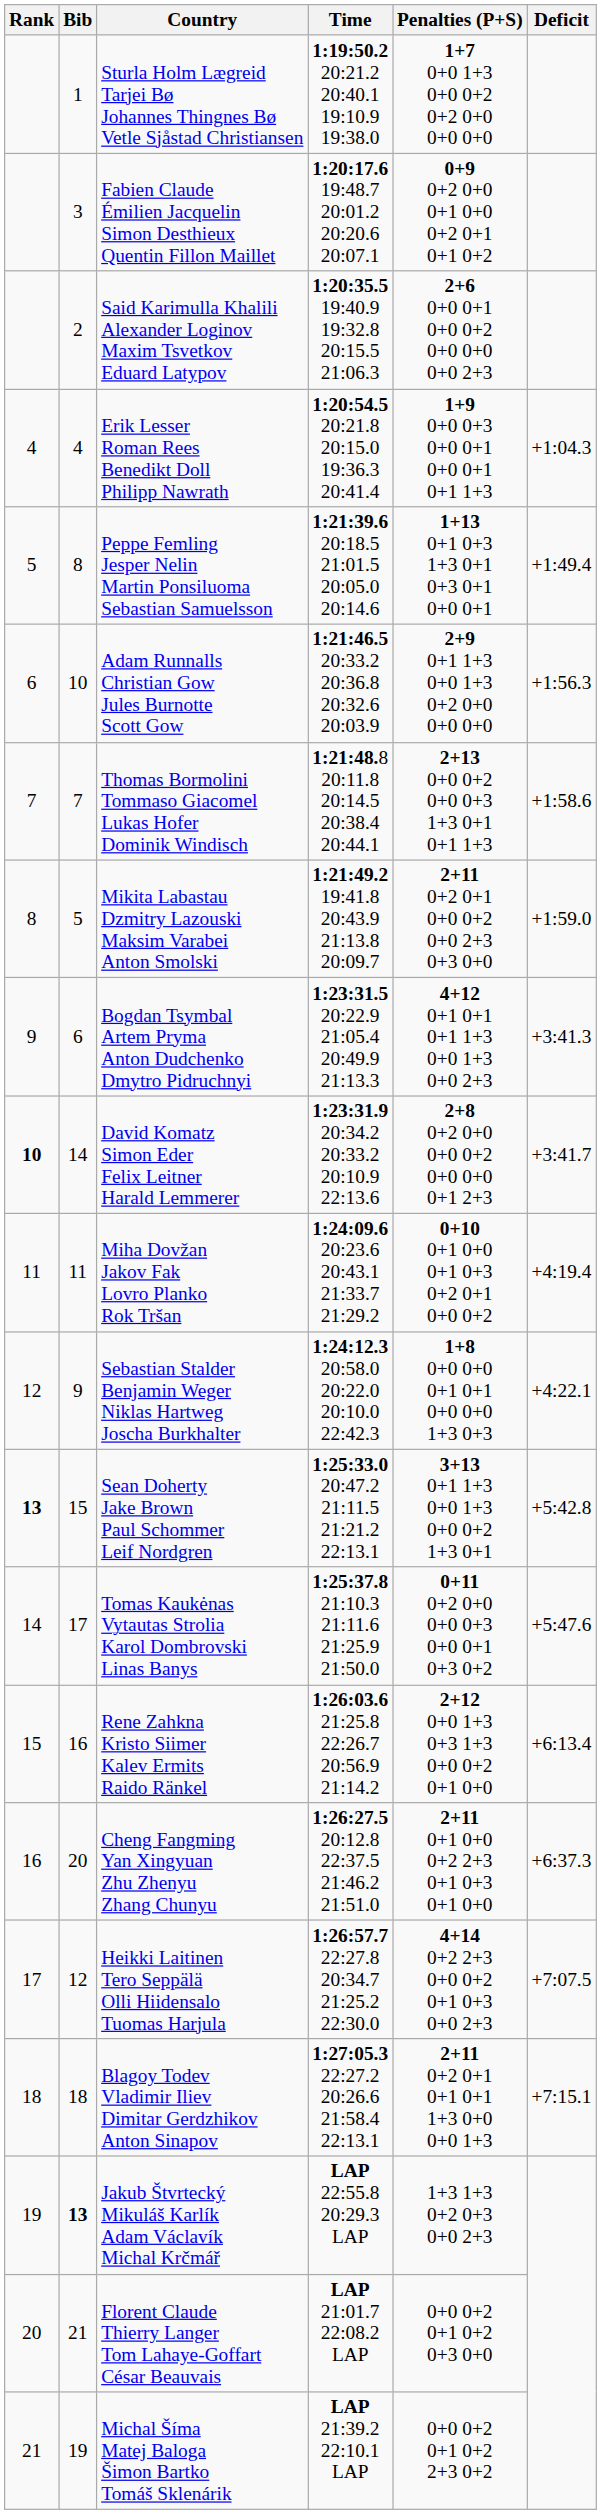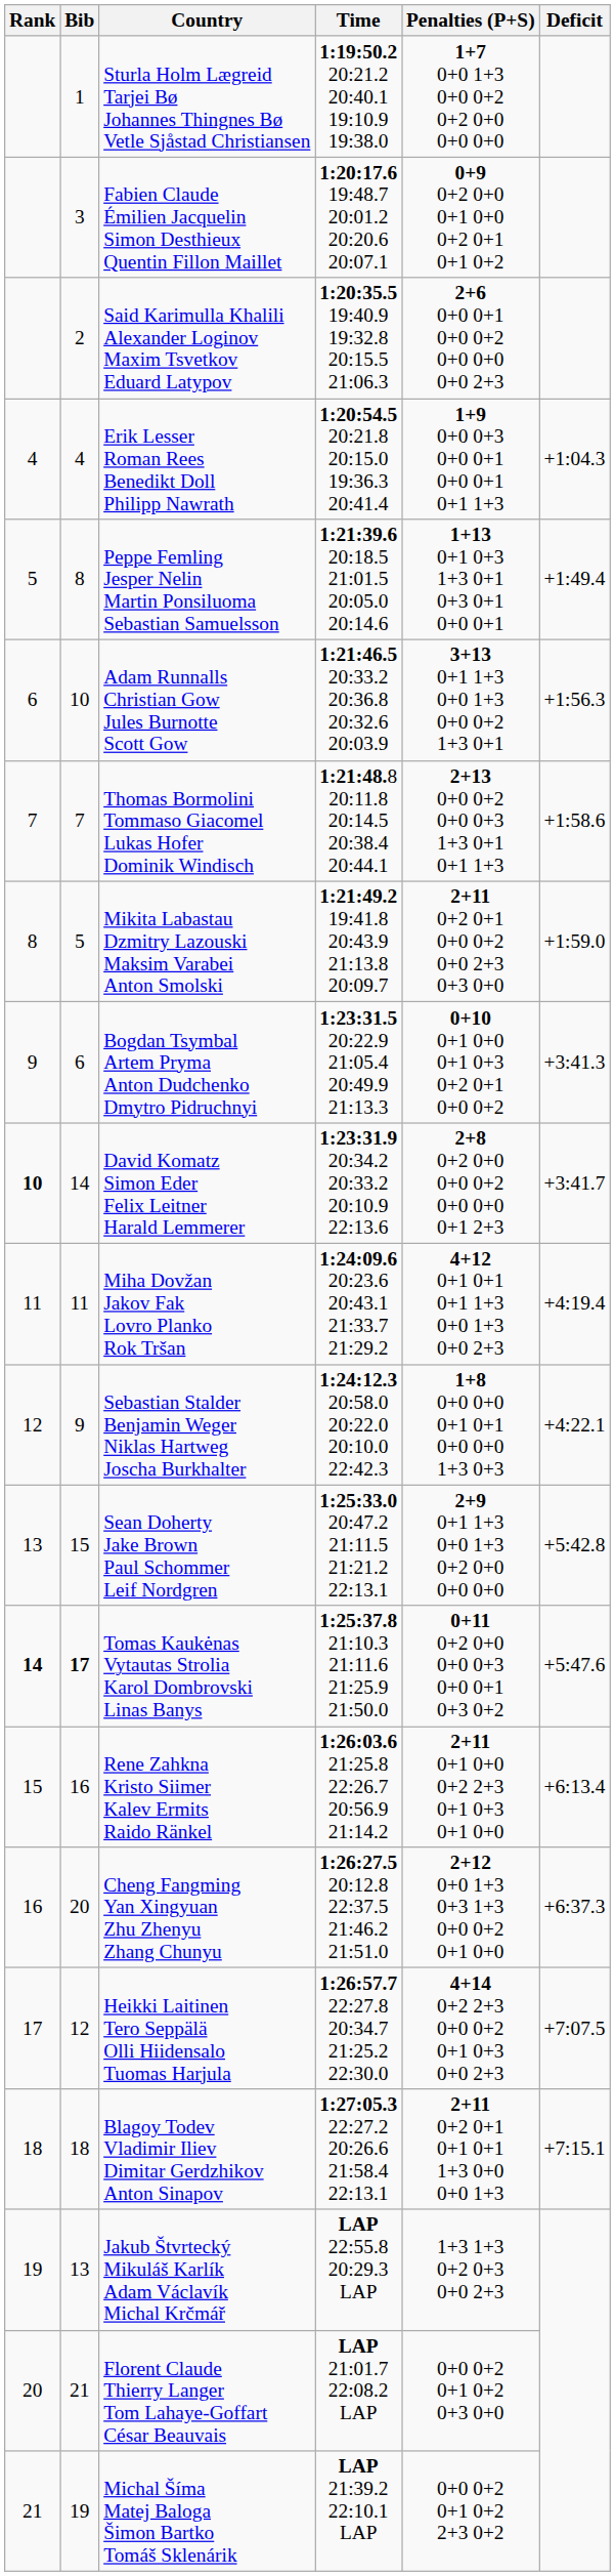Adam Runnalls Christian Gow Jules Burnotte Scott Gow | Penalties (P+S): 2+9 0+1 1+3 0+0 1+3 0+2 0+0 0+0 0+0 -> 3+13 0+1 1+3 0+0 1+3 0+0 0+2 1+3 0+1
Bogdan Tsymbal Artem Pryma Anton Dudchenko Dmytro Pidruchnyi | Penalties (P+S): 4+12 0+1 0+1 0+1 1+3 0+0 1+3 0+0 2+3 -> 0+10 0+1 0+0 0+1 0+3 0+2 0+1 0+0 0+2
Miha Dovžan Jakov Fak Lovro Planko Rok Tršan | Penalties (P+S): 0+10 0+1 0+0 0+1 0+3 0+2 0+1 0+0 0+2 -> 4+12 0+1 0+1 0+1 1+3 0+0 1+3 0+0 2+3
Sean Doherty Jake Brown Paul Schommer Leif Nordgren | Rank: bold -> normal
Sean Doherty Jake Brown Paul Schommer Leif Nordgren | Penalties (P+S): 3+13 0+1 1+3 0+0 1+3 0+0 0+2 1+3 0+1 -> 2+9 0+1 1+3 0+0 1+3 0+2 0+0 0+0 0+0
Tomas Kaukėnas Vytautas Strolia Karol Dombrovski Linas Banys | Rank: normal -> bold
Tomas Kaukėnas Vytautas Strolia Karol Dombrovski Linas Banys | Bib: normal -> bold
Rene Zahkna Kristo Siimer Kalev Ermits Raido Ränkel | Penalties (P+S): 2+12 0+0 1+3 0+3 1+3 0+0 0+2 0+1 0+0 -> 2+11 0+1 0+0 0+2 2+3 0+1 0+3 0+1 0+0
Cheng Fangming Yan Xingyuan Zhu Zhenyu Zhang Chunyu | Penalties (P+S): 2+11 0+1 0+0 0+2 2+3 0+1 0+3 0+1 0+0 -> 2+12 0+0 1+3 0+3 1+3 0+0 0+2 0+1 0+0
Jakub Štvrtecký Mikuláš Karlík Adam Václavík Michal Krčmář | Bib: bold -> normal
